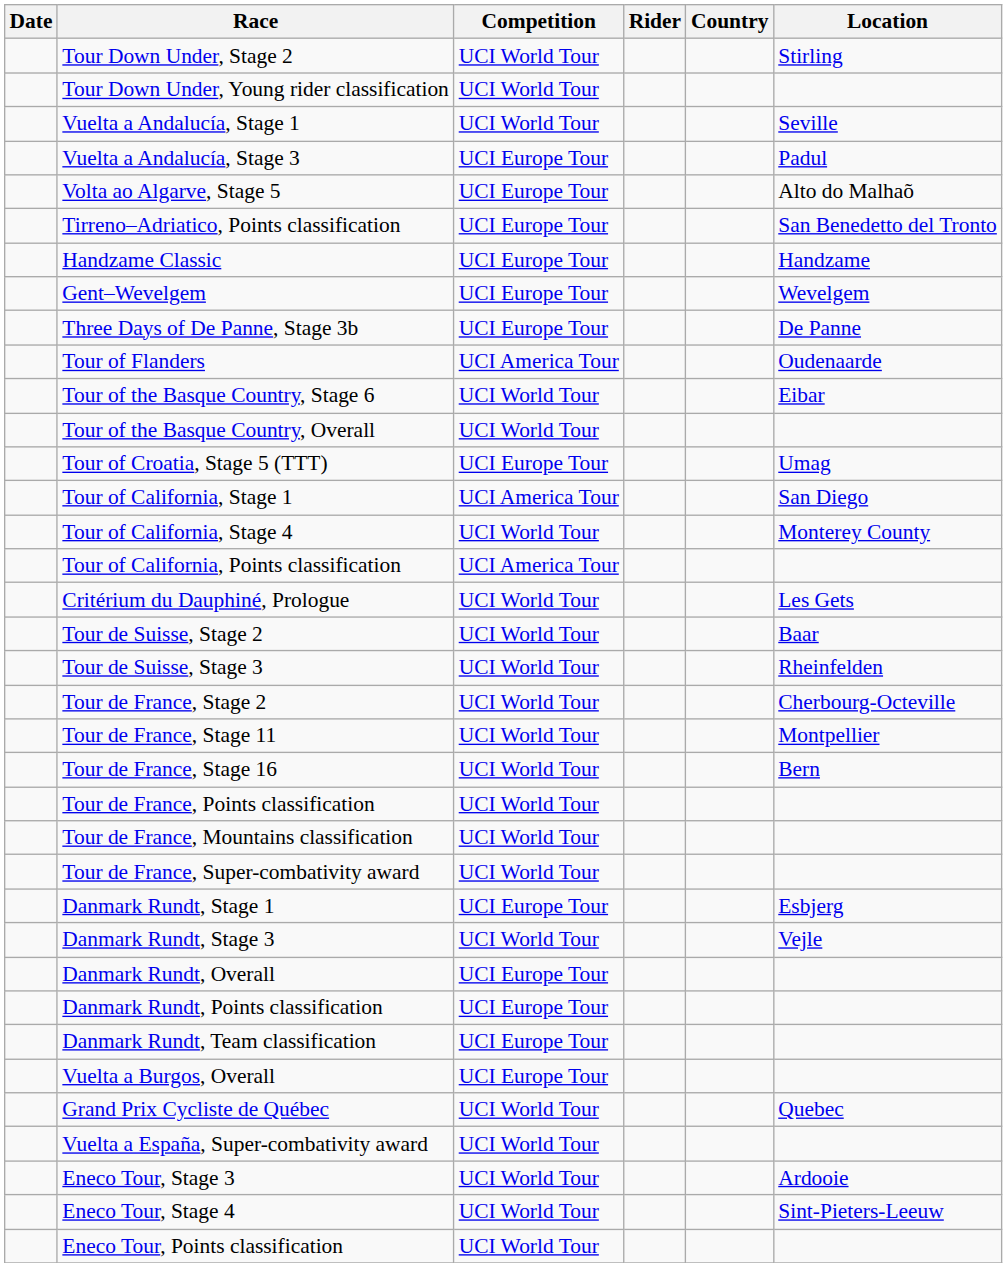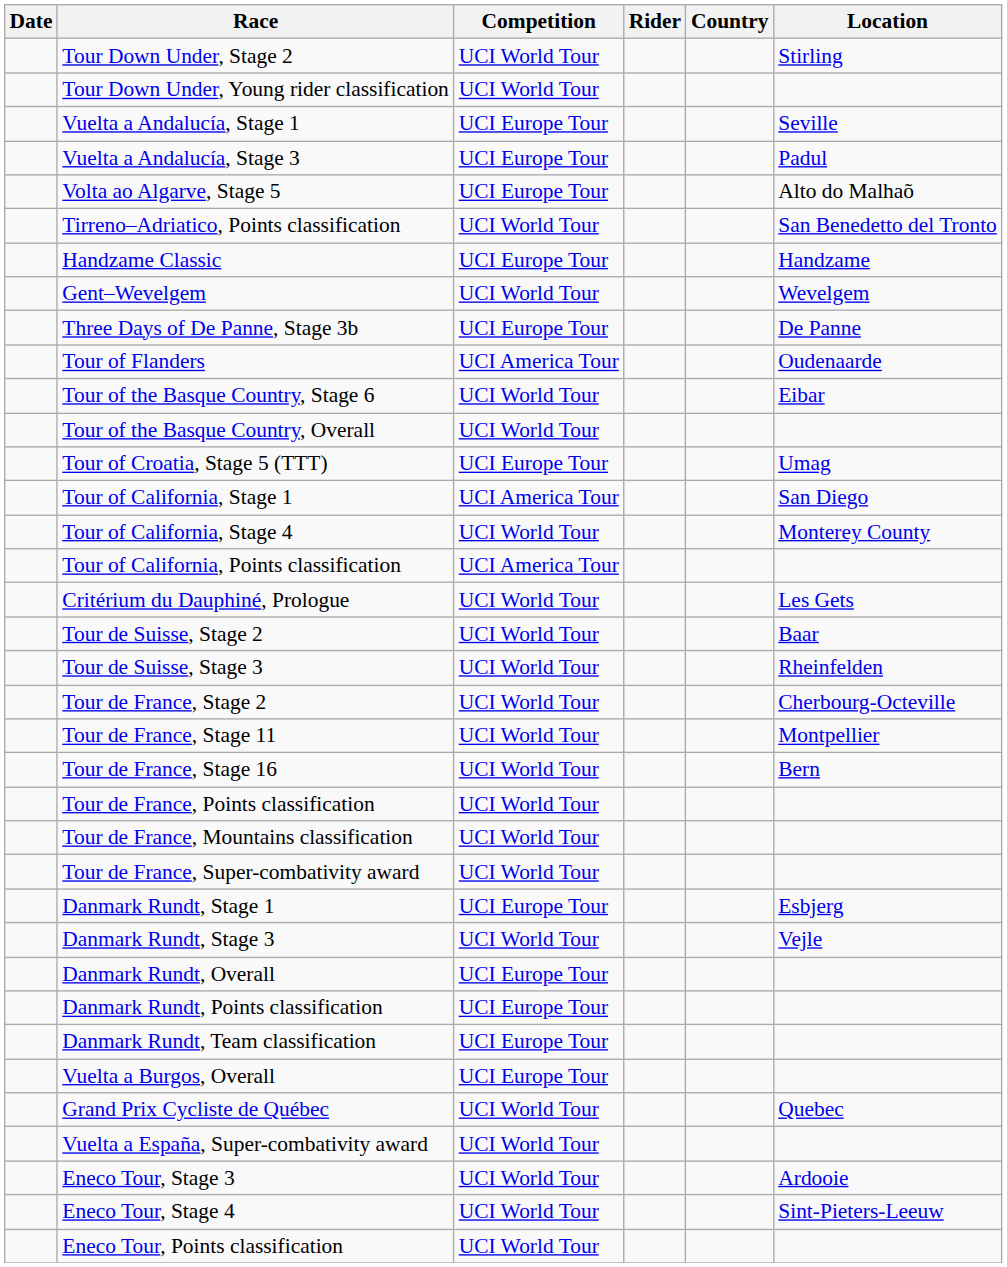Vuelta a Andalucía, Stage 1 | Competition: UCI World Tour -> UCI Europe Tour
Tirreno–Adriatico, Points classification | Competition: UCI Europe Tour -> UCI World Tour
Gent–Wevelgem | Competition: UCI Europe Tour -> UCI World Tour
